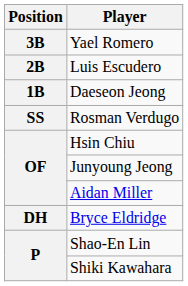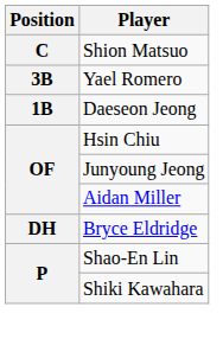+ row: C | Shion Matsuo
- row: 2B | Luis Escudero
- row: SS | Rosman Verdugo
